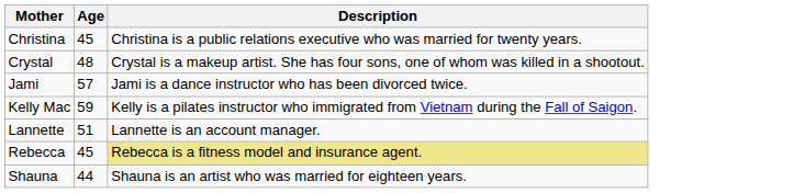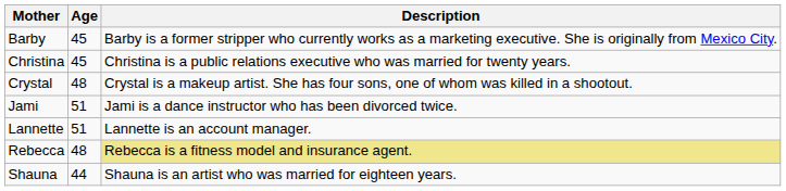+ row: Barby | 45 | Barby is a former stripper who currently works as a marketing executive. She is originally from Mexico City.
Jami | Age: 57 -> 51
- row: Kelly Mac | 59 | Kelly is a pilates instructor who immigrated from Vietnam during the Fall of Saigon.
Rebecca | Age: 45 -> 48
